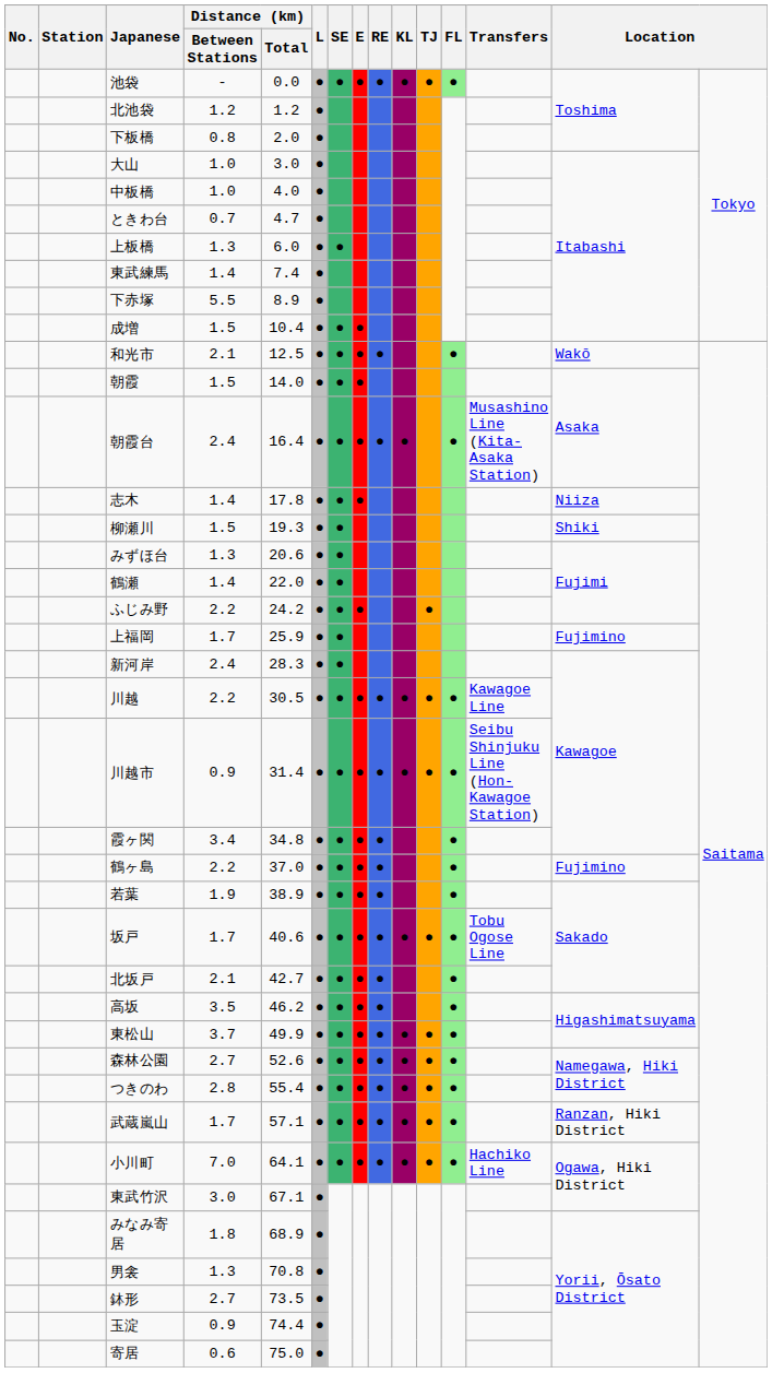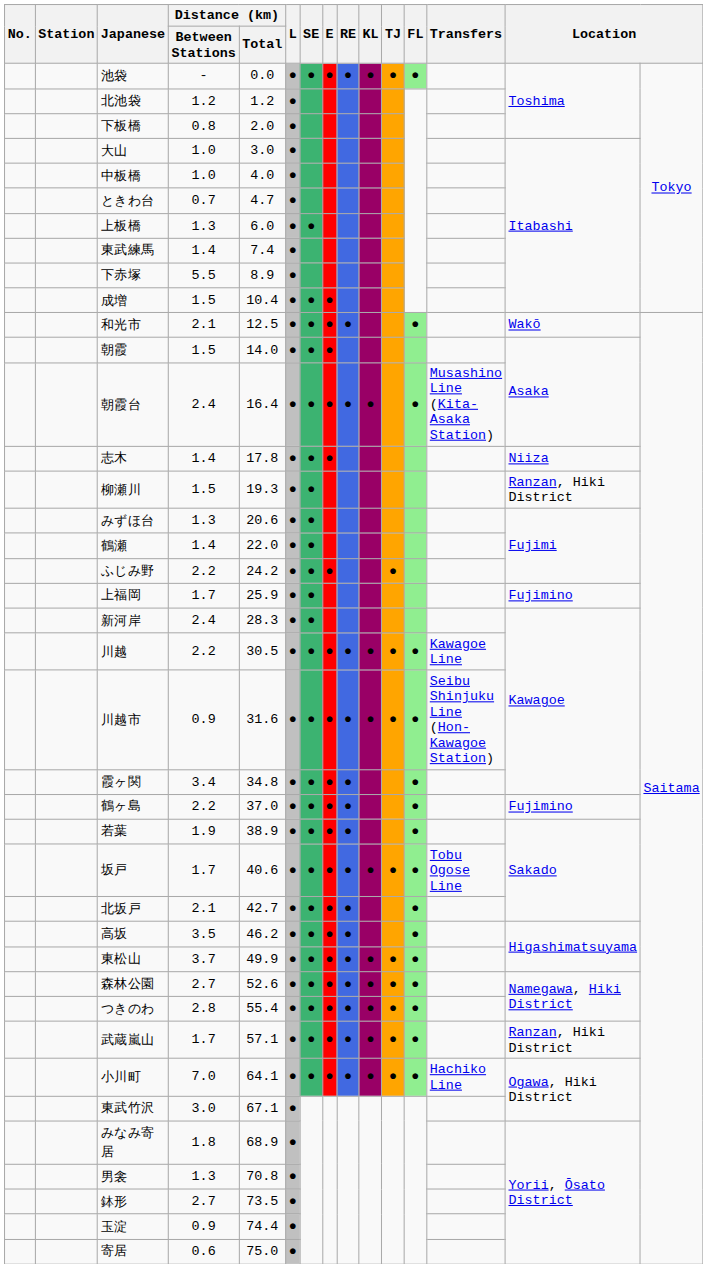柳瀬川 | column 14: Shiki -> Ranzan, Hiki District
川越市 | Distance (km) / Total: 31.4 -> 31.6
